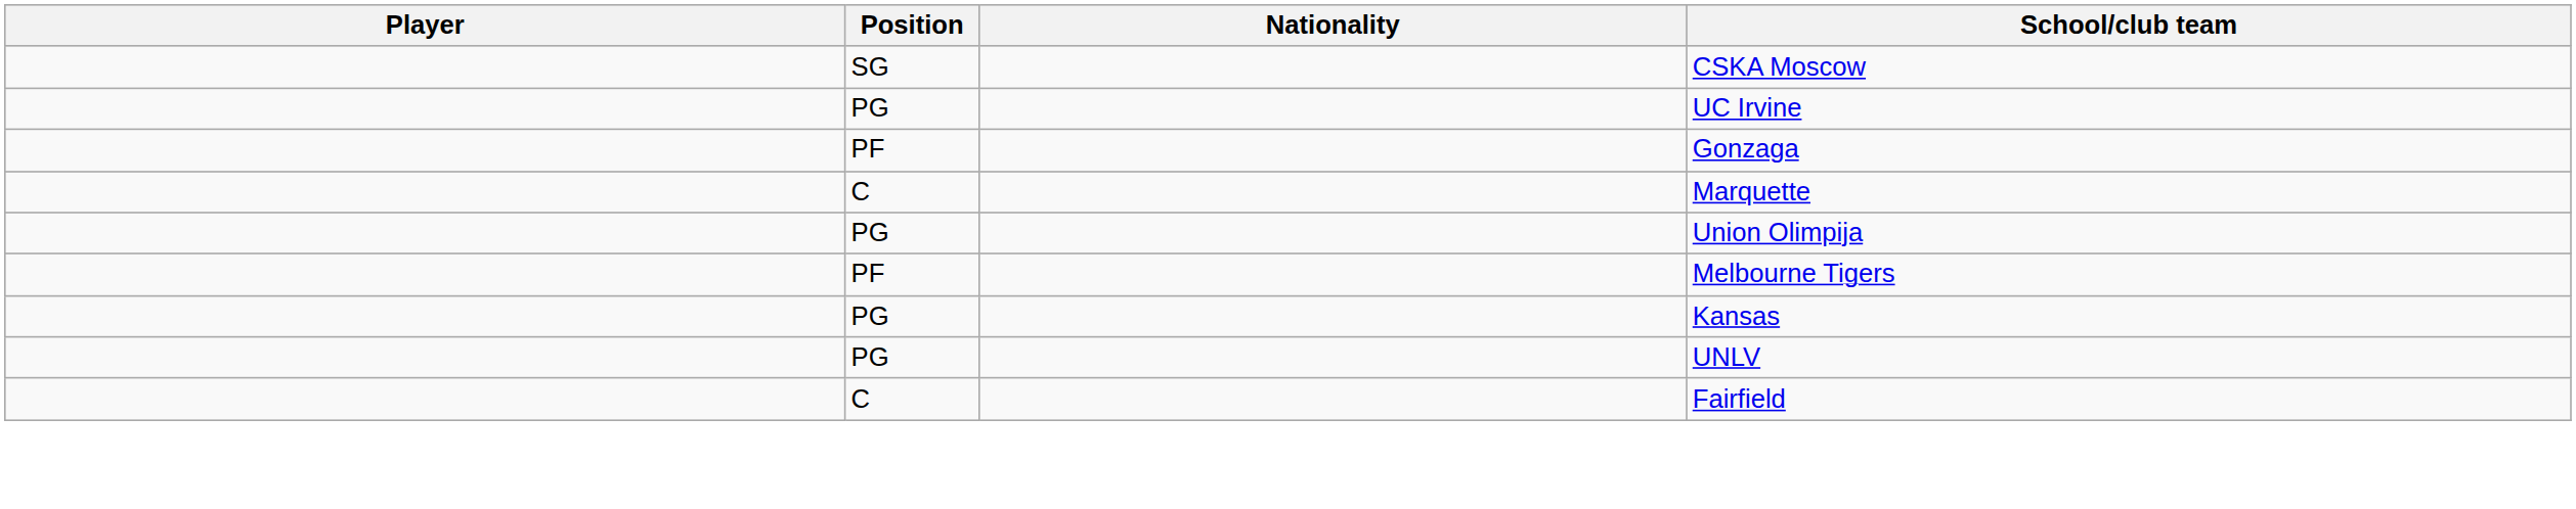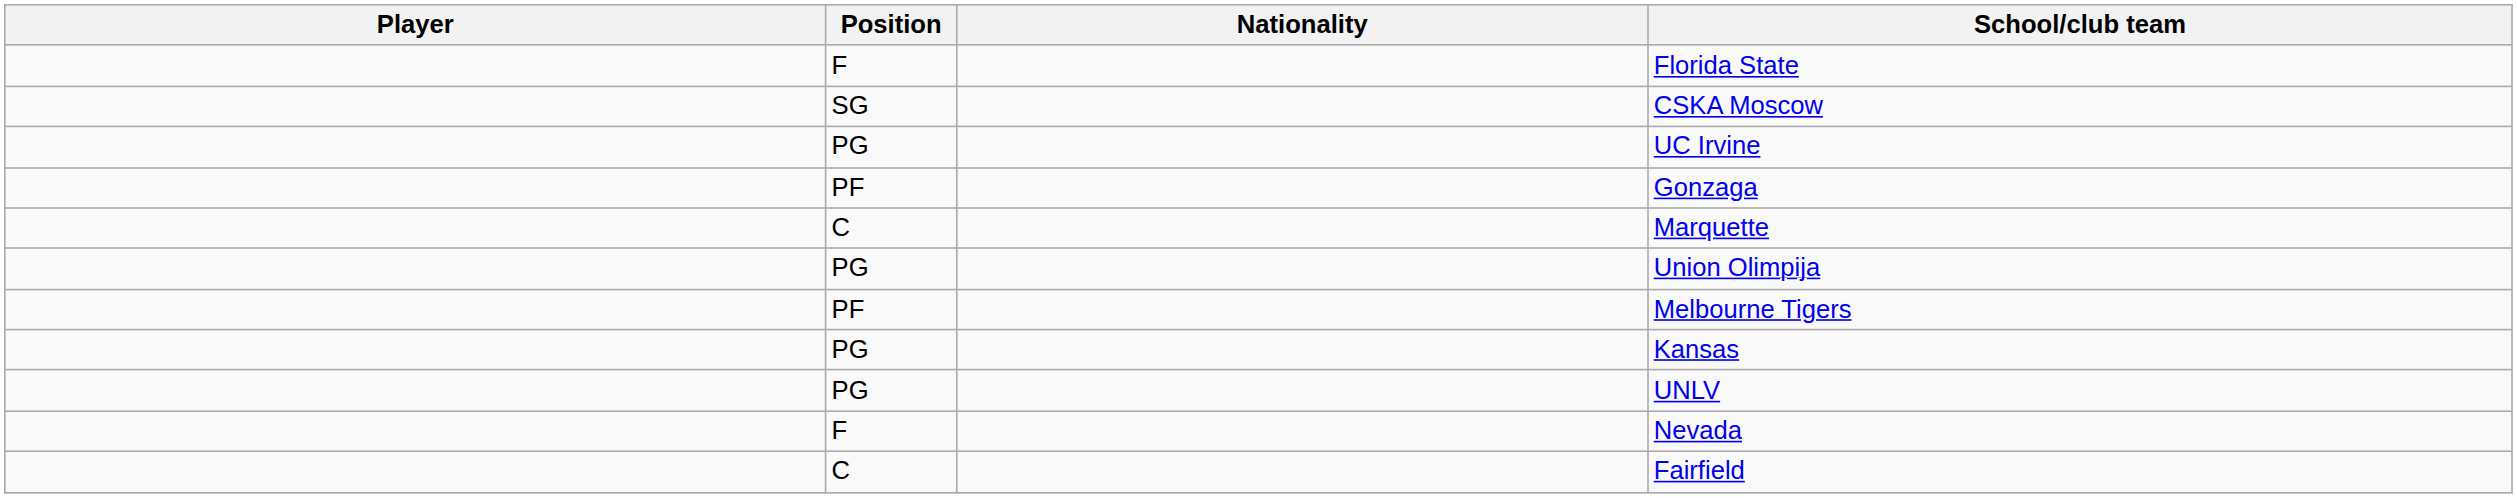+ row: F | Florida State
+ row: F | Nevada
